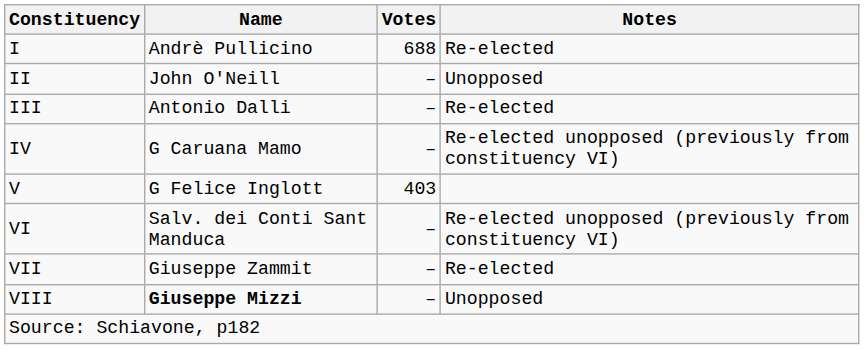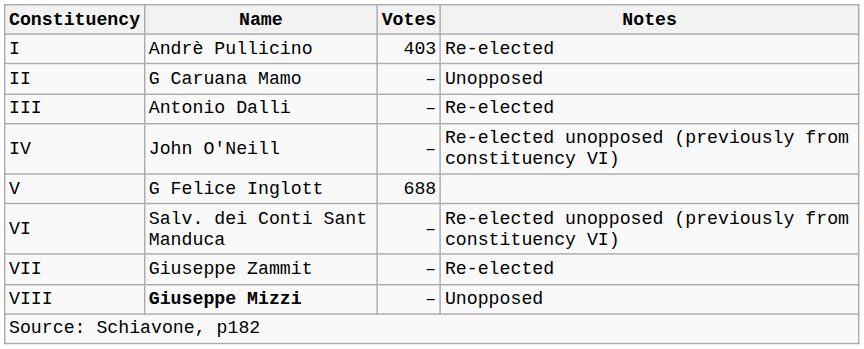I | Votes: 688 -> 403
II | Name: John O'Neill -> G Caruana Mamo
IV | Name: G Caruana Mamo -> John O'Neill
V | Votes: 403 -> 688
